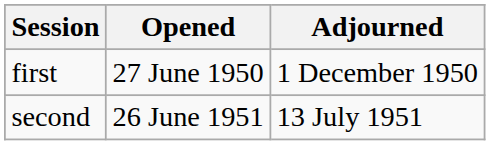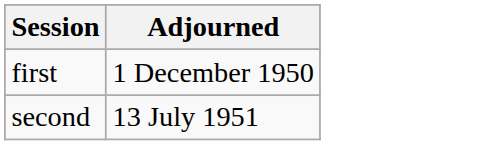- column: Opened | 27 June 1950 | 26 June 1951
